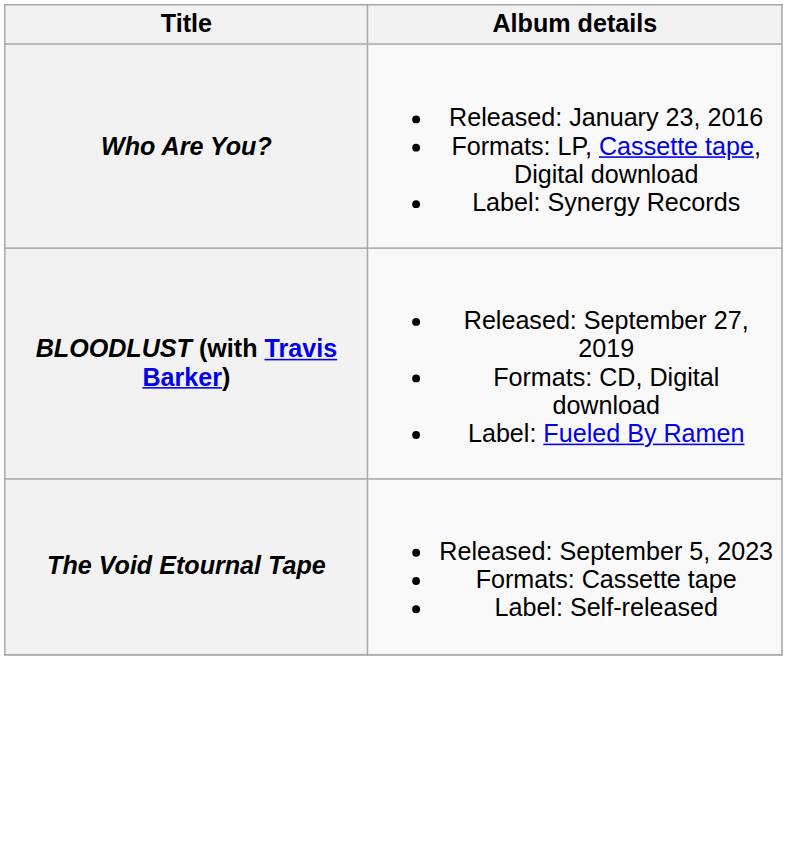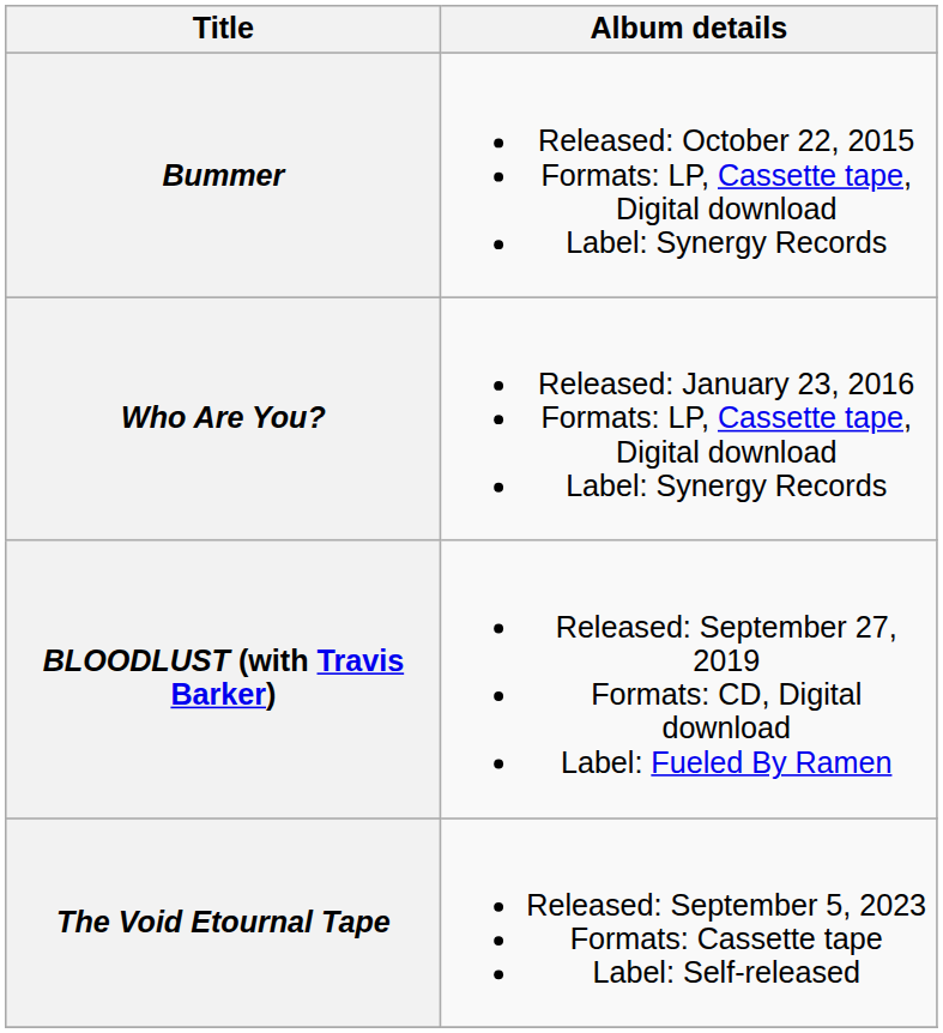+ row: Bummer | Released: October 22, 2015 Formats: LP, Cassette tape, Digital download Label: Synergy Records
